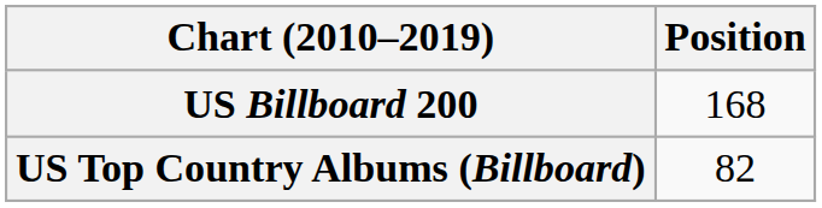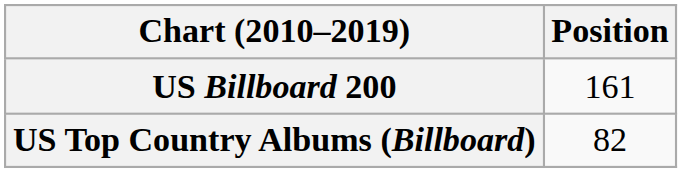US Billboard 200 | Position: 168 -> 161
